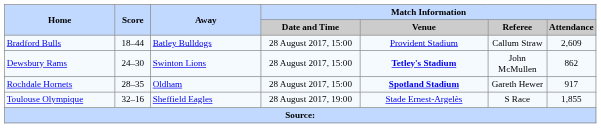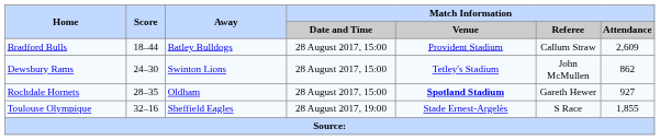Dewsbury Rams | Match Information / Venue: bold -> normal
Rochdale Hornets | Match Information / Attendance: 917 -> 927
